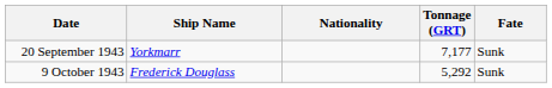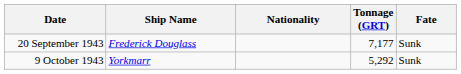20 September 1943 | Ship Name: Yorkmarr -> Frederick Douglass
9 October 1943 | Ship Name: Frederick Douglass -> Yorkmarr
